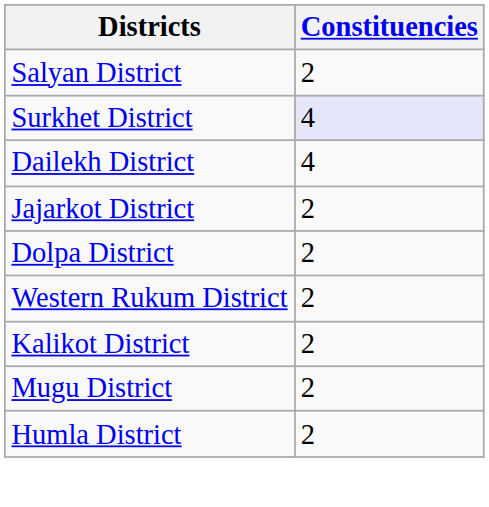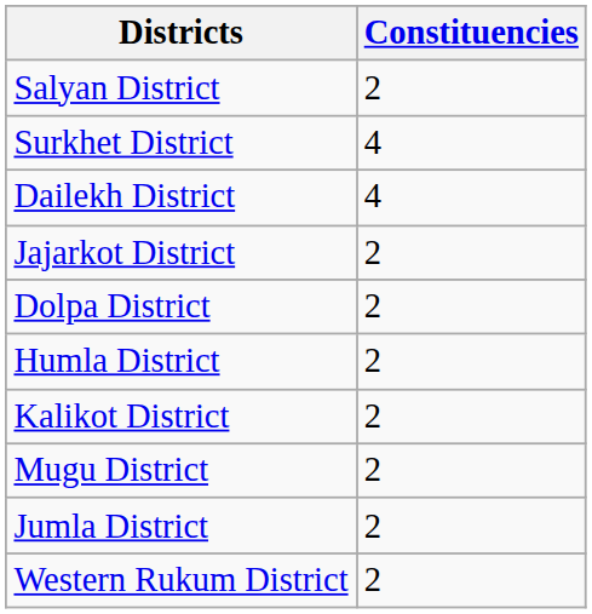Surkhet District | Constituencies: lavender background -> no background
rows swapped: Humla District <-> Western Rukum District
+ row: Jumla District | 2
